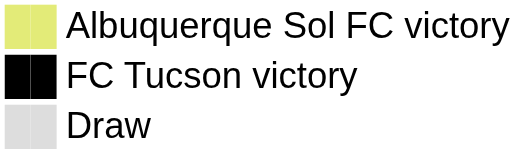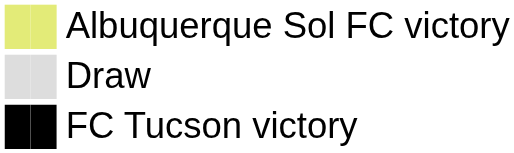rows swapped: FC Tucson victory <-> Draw
